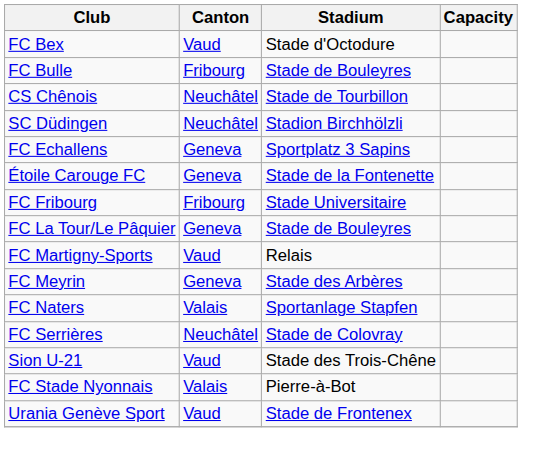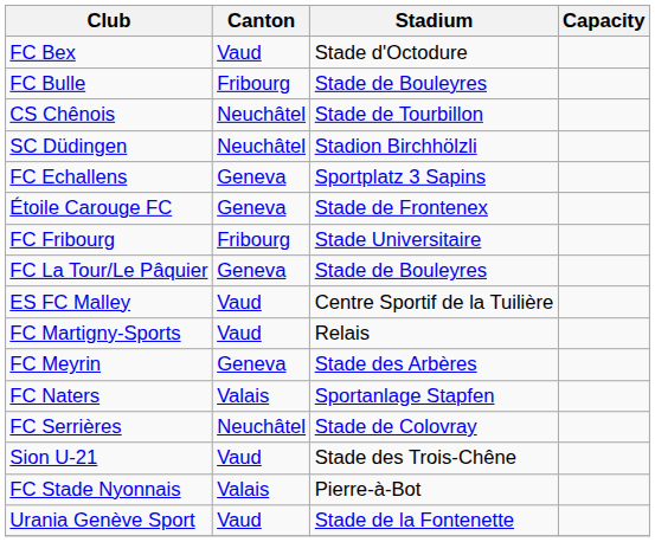Étoile Carouge FC | Stadium: Stade de la Fontenette -> Stade de Frontenex
+ row: ES FC Malley | Vaud | Centre Sportif de la Tuilière
Urania Genève Sport | Stadium: Stade de Frontenex -> Stade de la Fontenette
